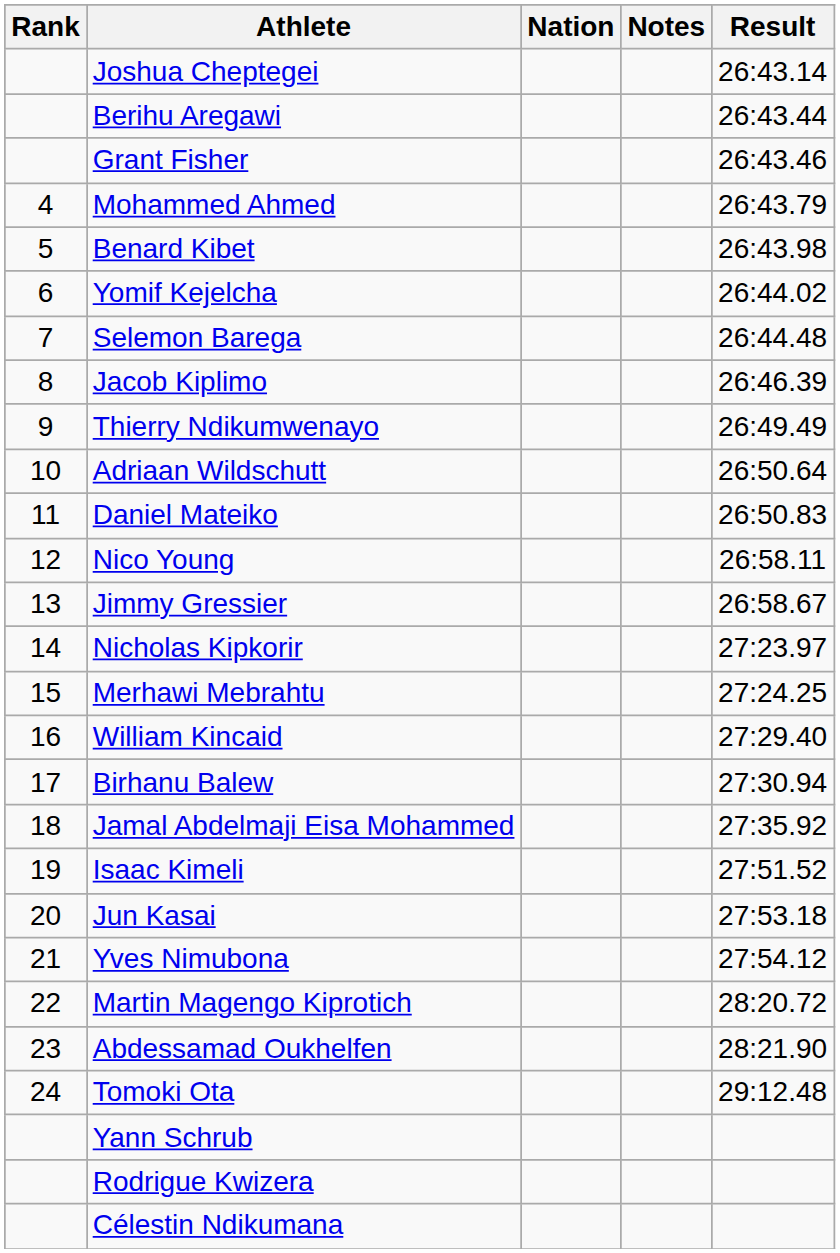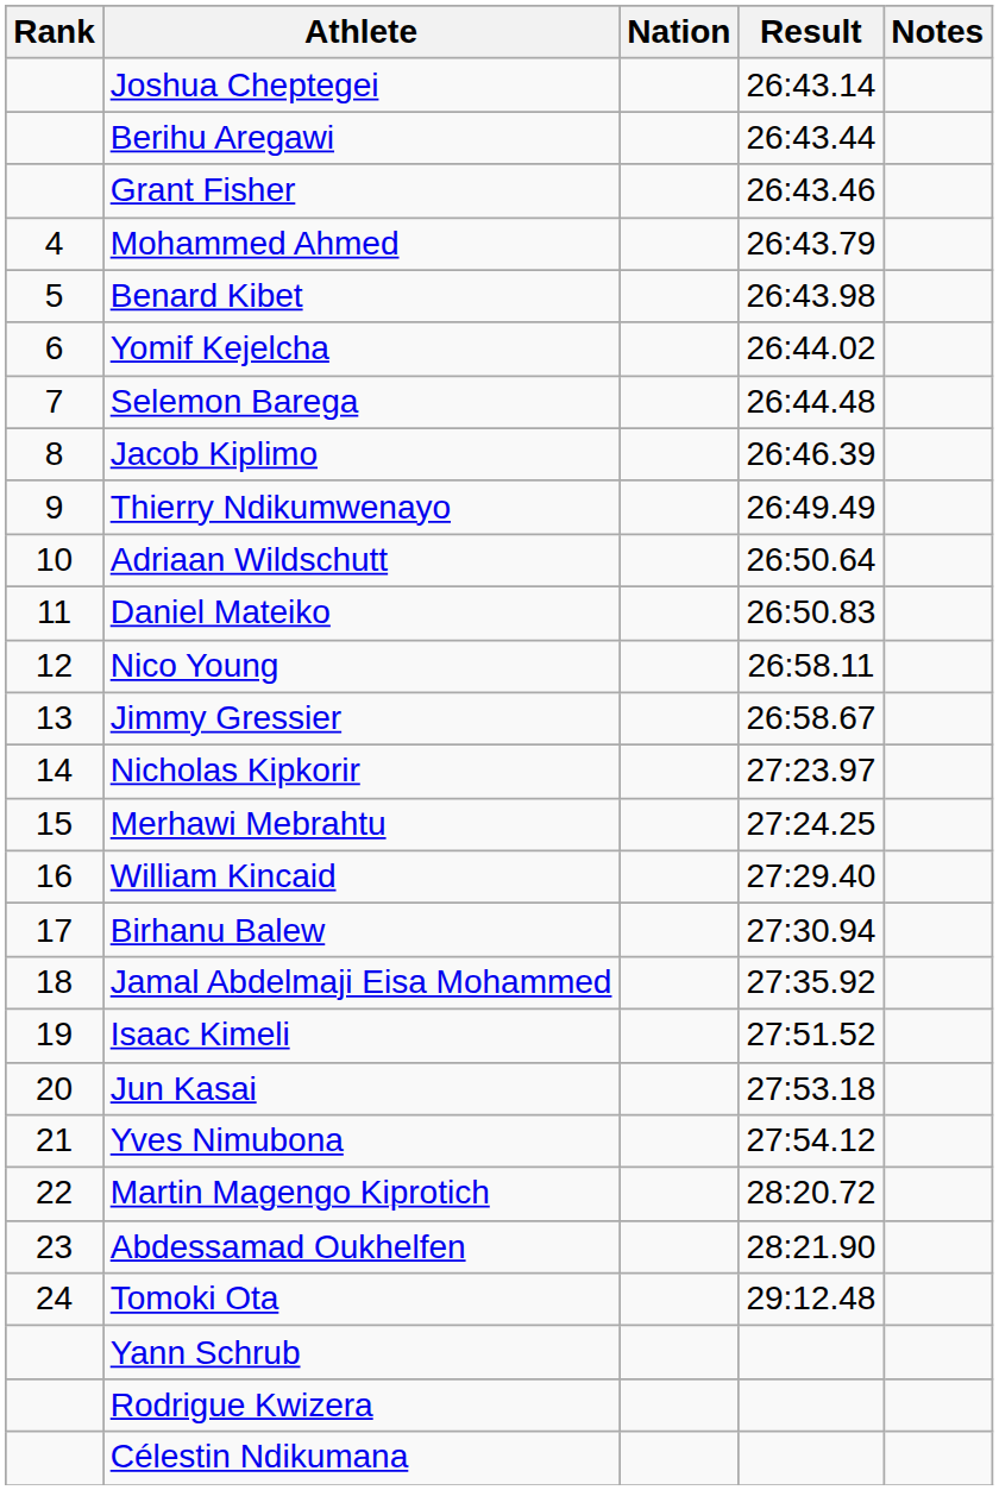columns swapped: Result <-> Notes
